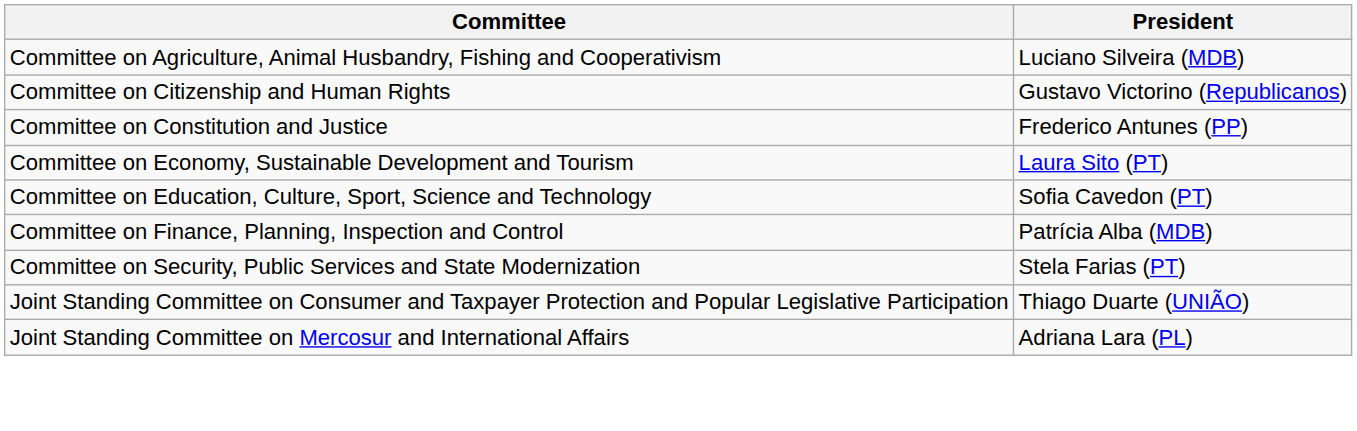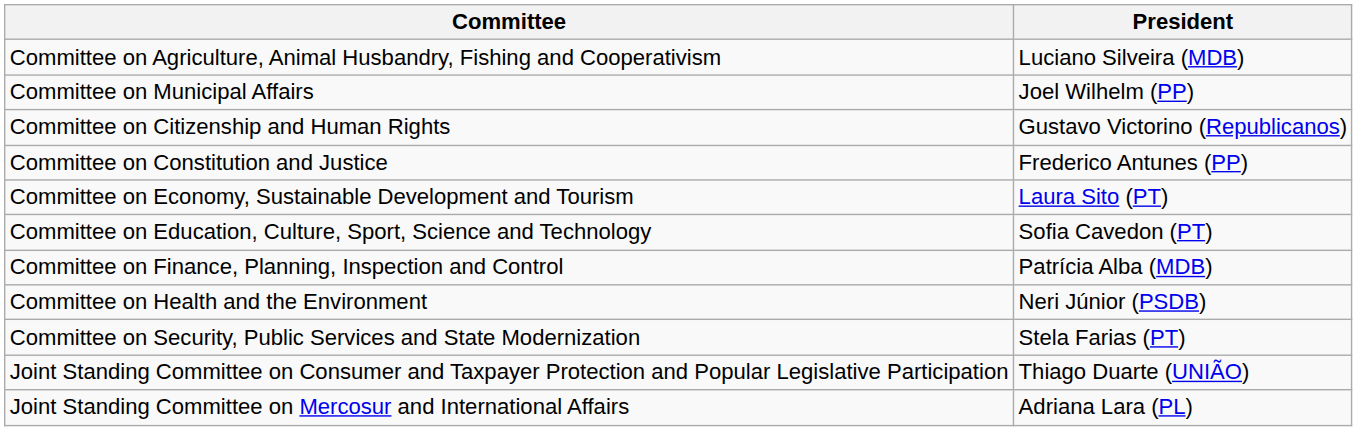+ row: Committee on Municipal Affairs | Joel Wilhelm (PP)
+ row: Committee on Health and the Environment | Neri Júnior (PSDB)
